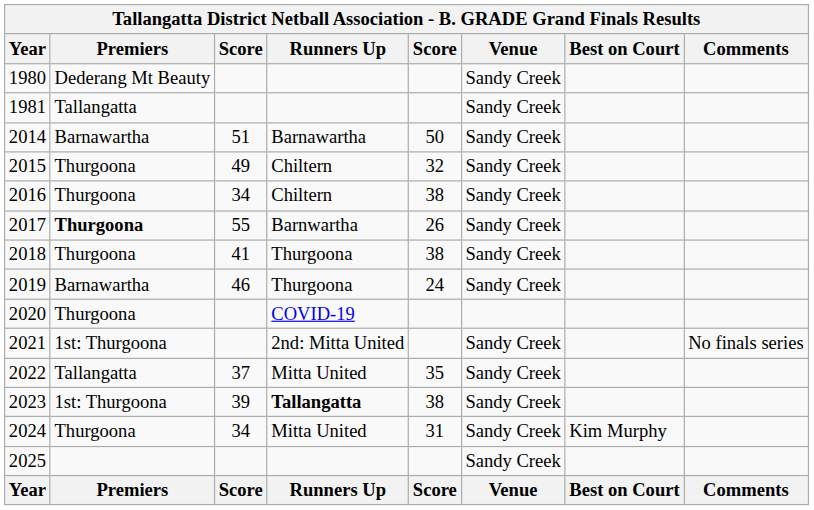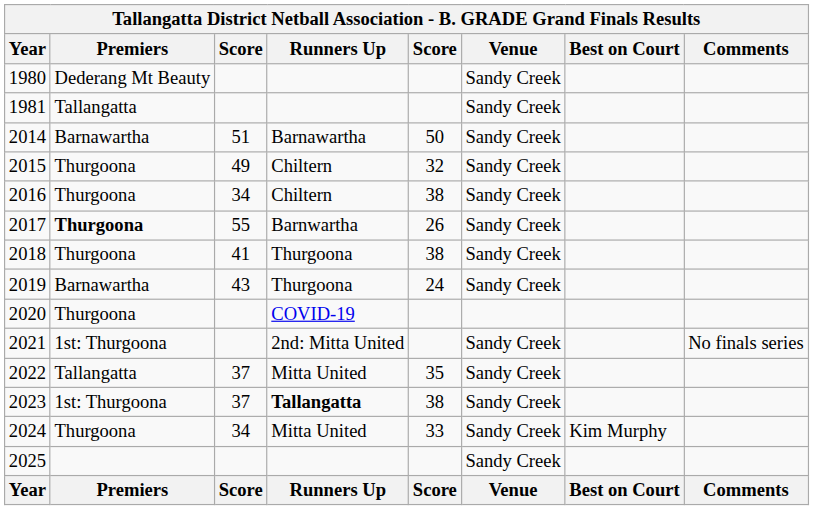2019 | column 3: 46 -> 43
2023 | column 3: 39 -> 37
2024 | column 5: 31 -> 33
